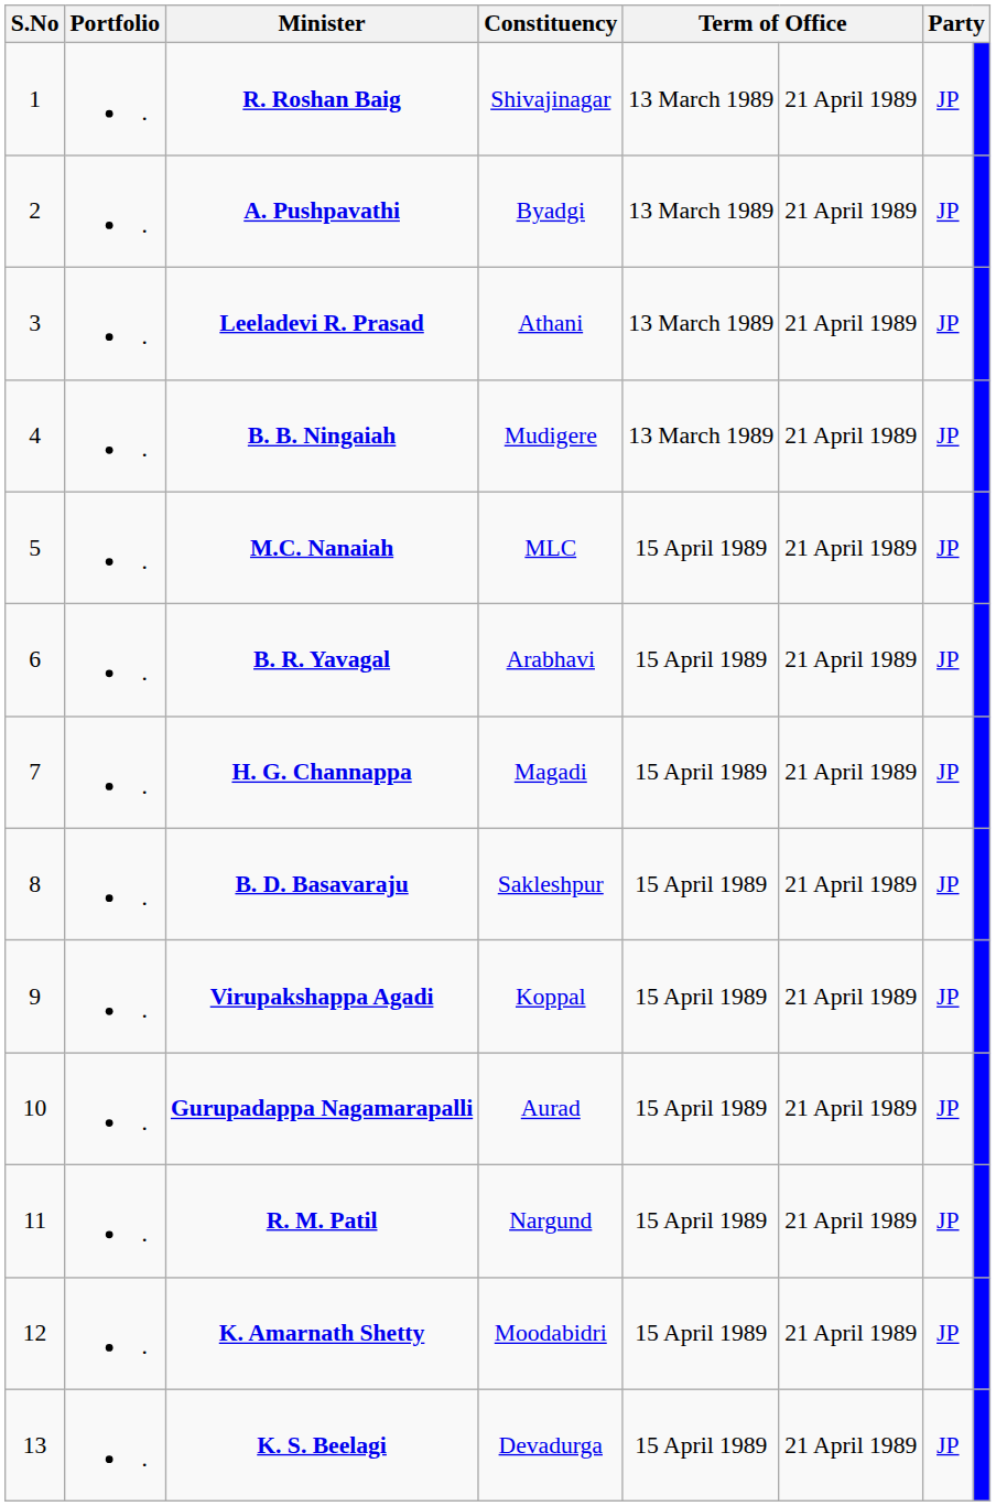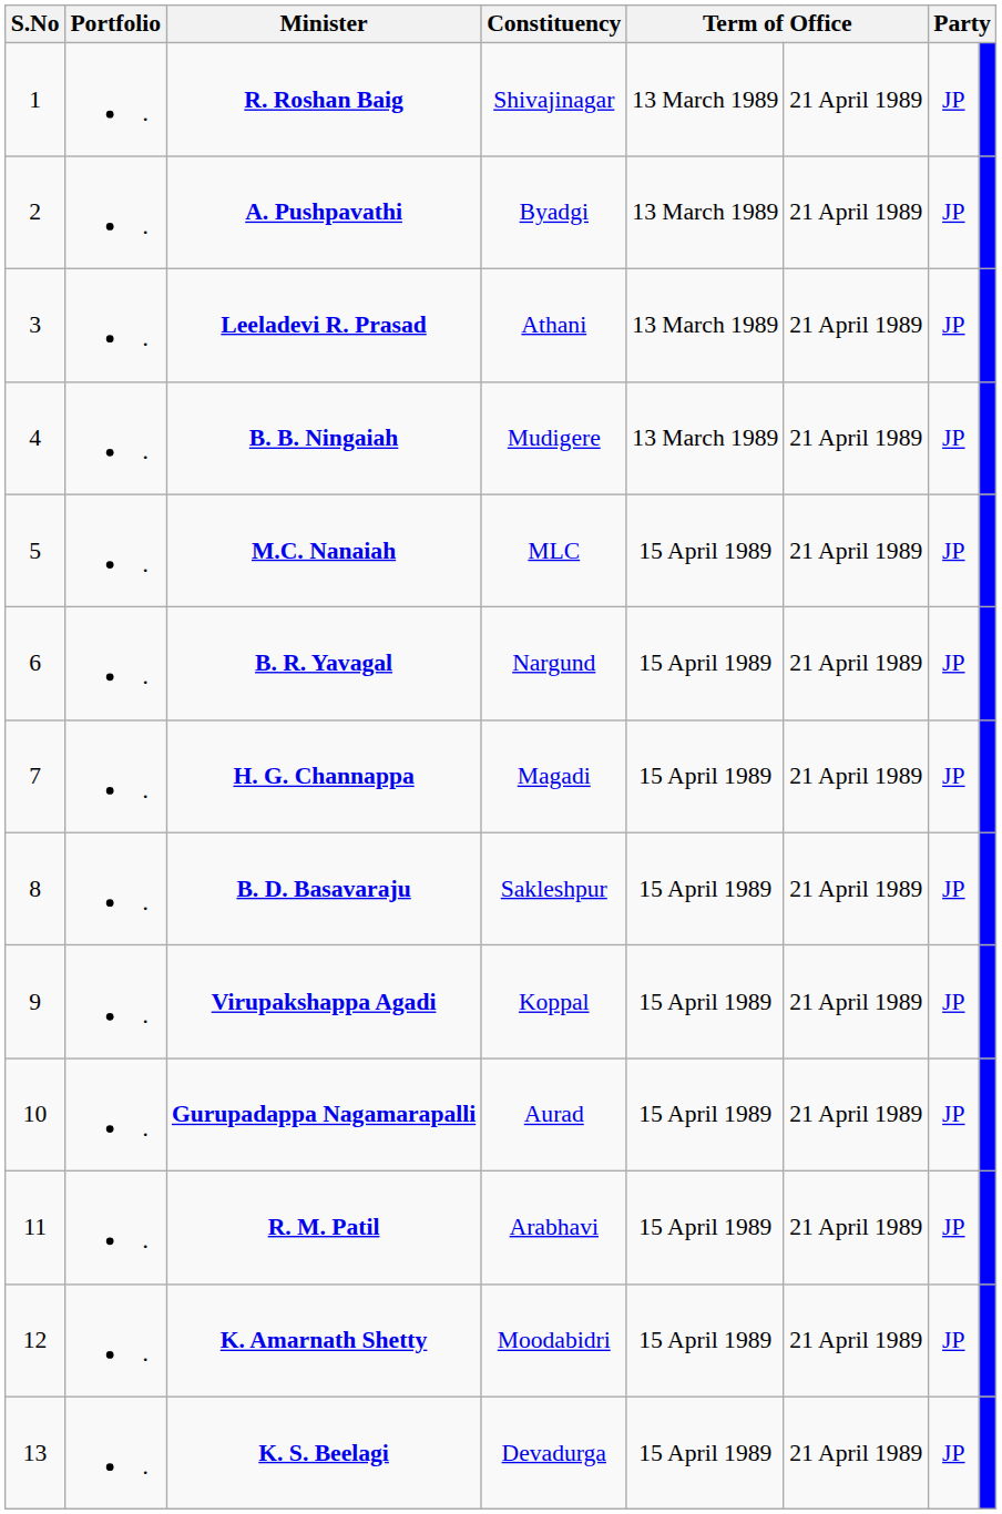B. R. Yavagal | Constituency: Arabhavi -> Nargund
R. M. Patil | Constituency: Nargund -> Arabhavi
